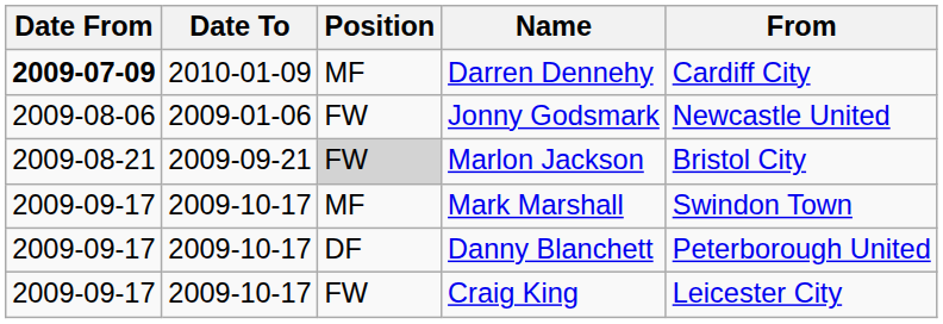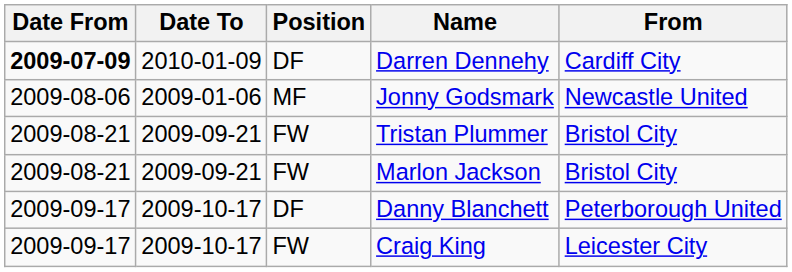Darren Dennehy | Position: MF -> DF
Jonny Godsmark | Position: FW -> MF
+ row: 2009-08-21 | 2009-09-21 | FW | Tristan Plummer | Bristol City
Marlon Jackson | Position: lightgrey background -> no background
- row: 2009-09-17 | 2009-10-17 | MF | Mark Marshall | Swindon Town
